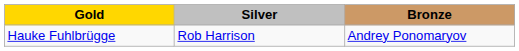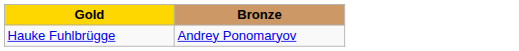- column: Silver | Rob Harrison
